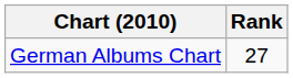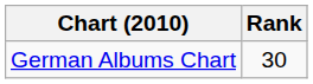German Albums Chart | Rank: 27 -> 30
